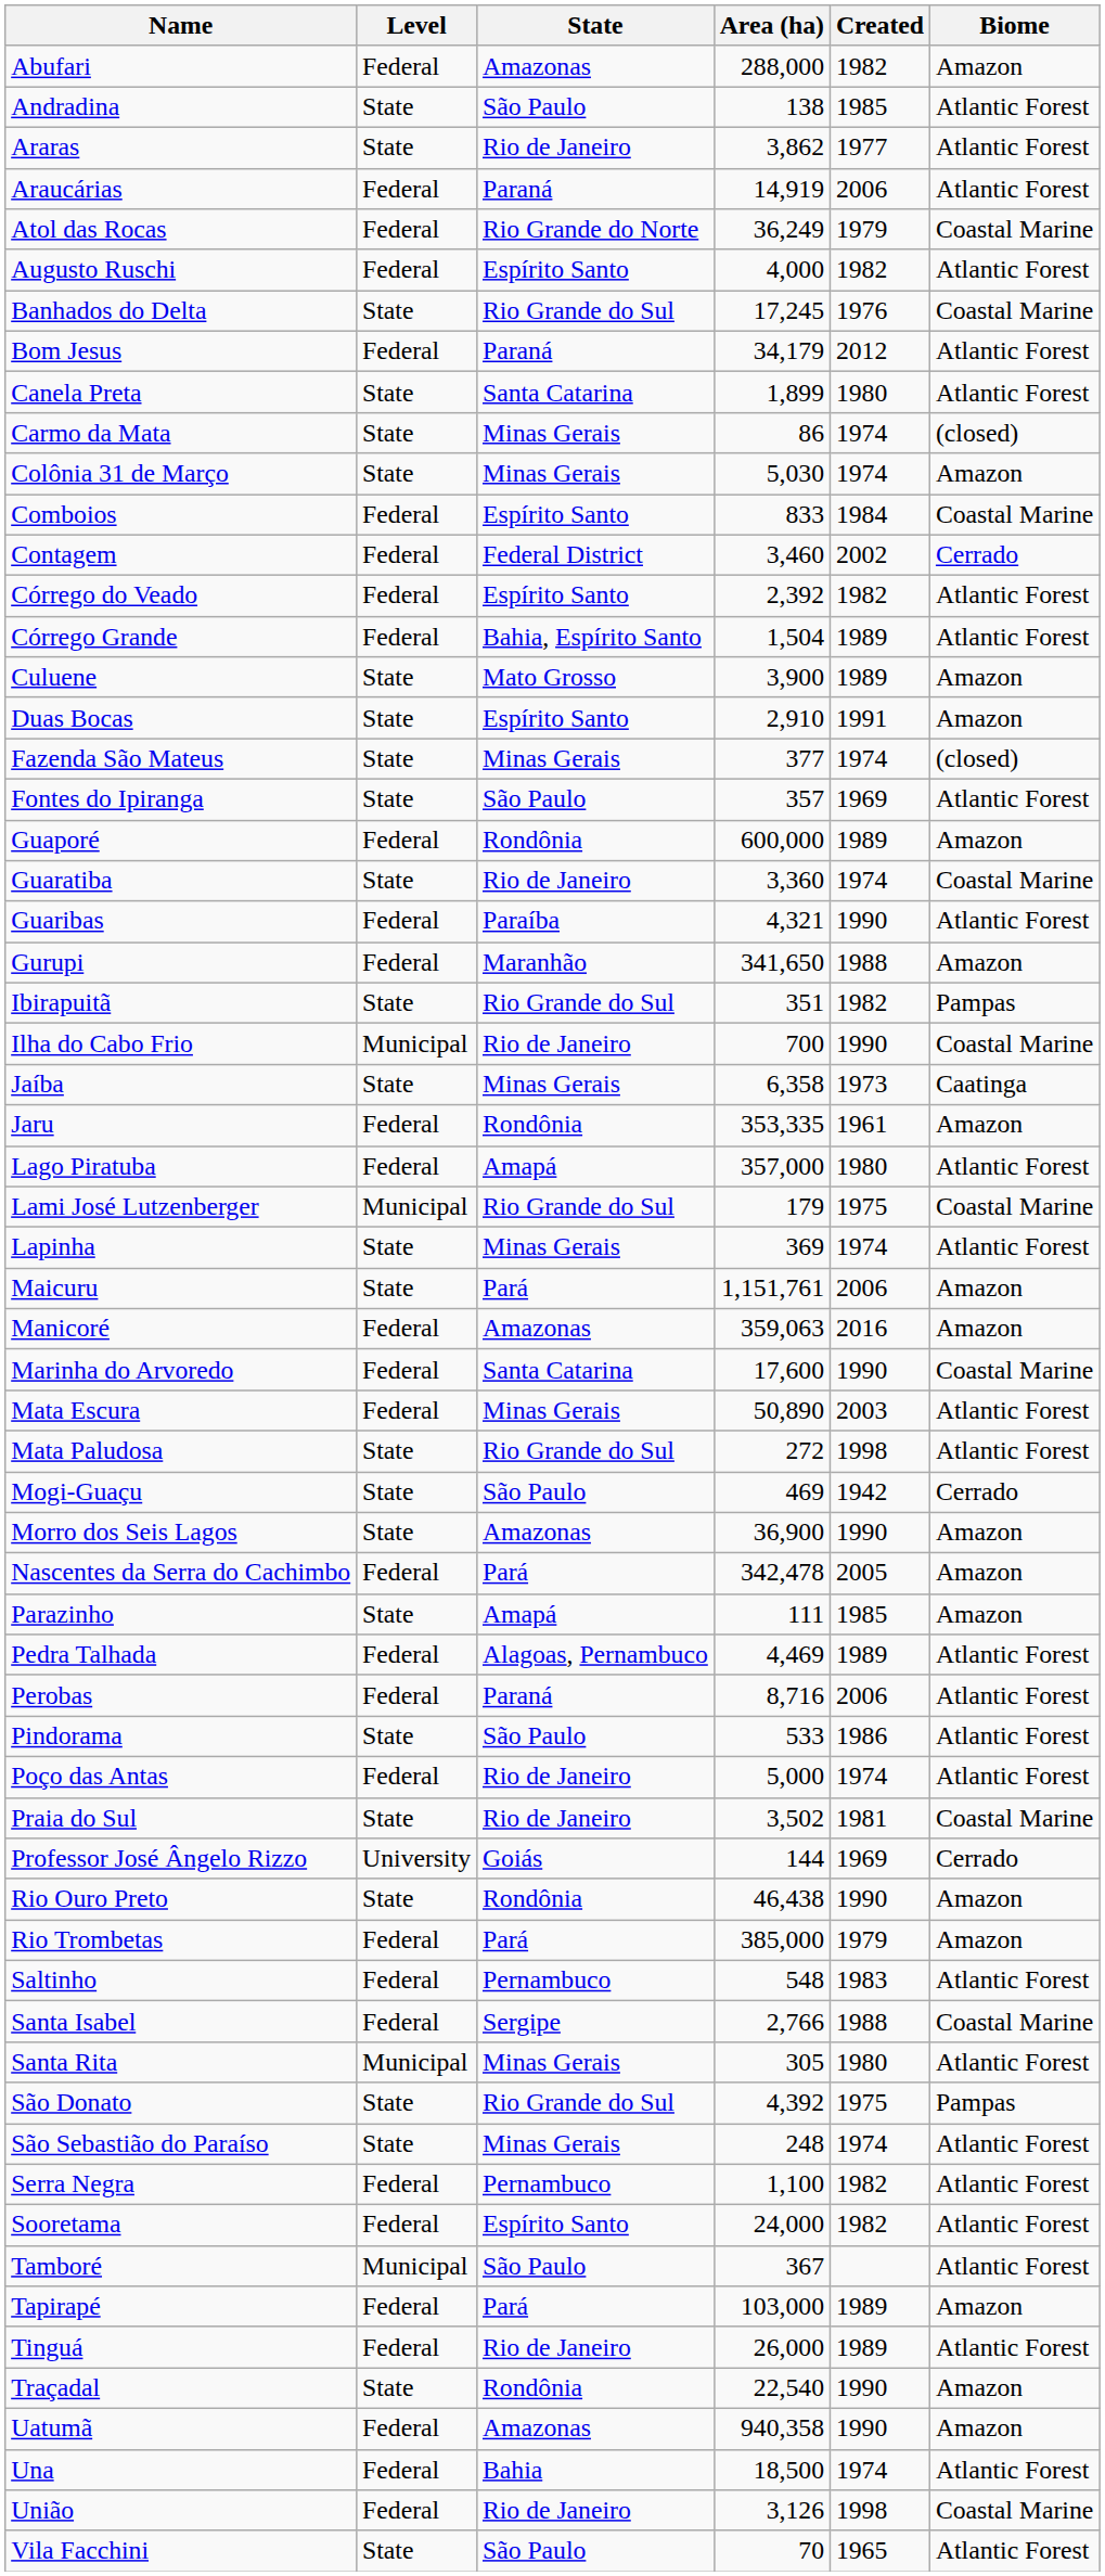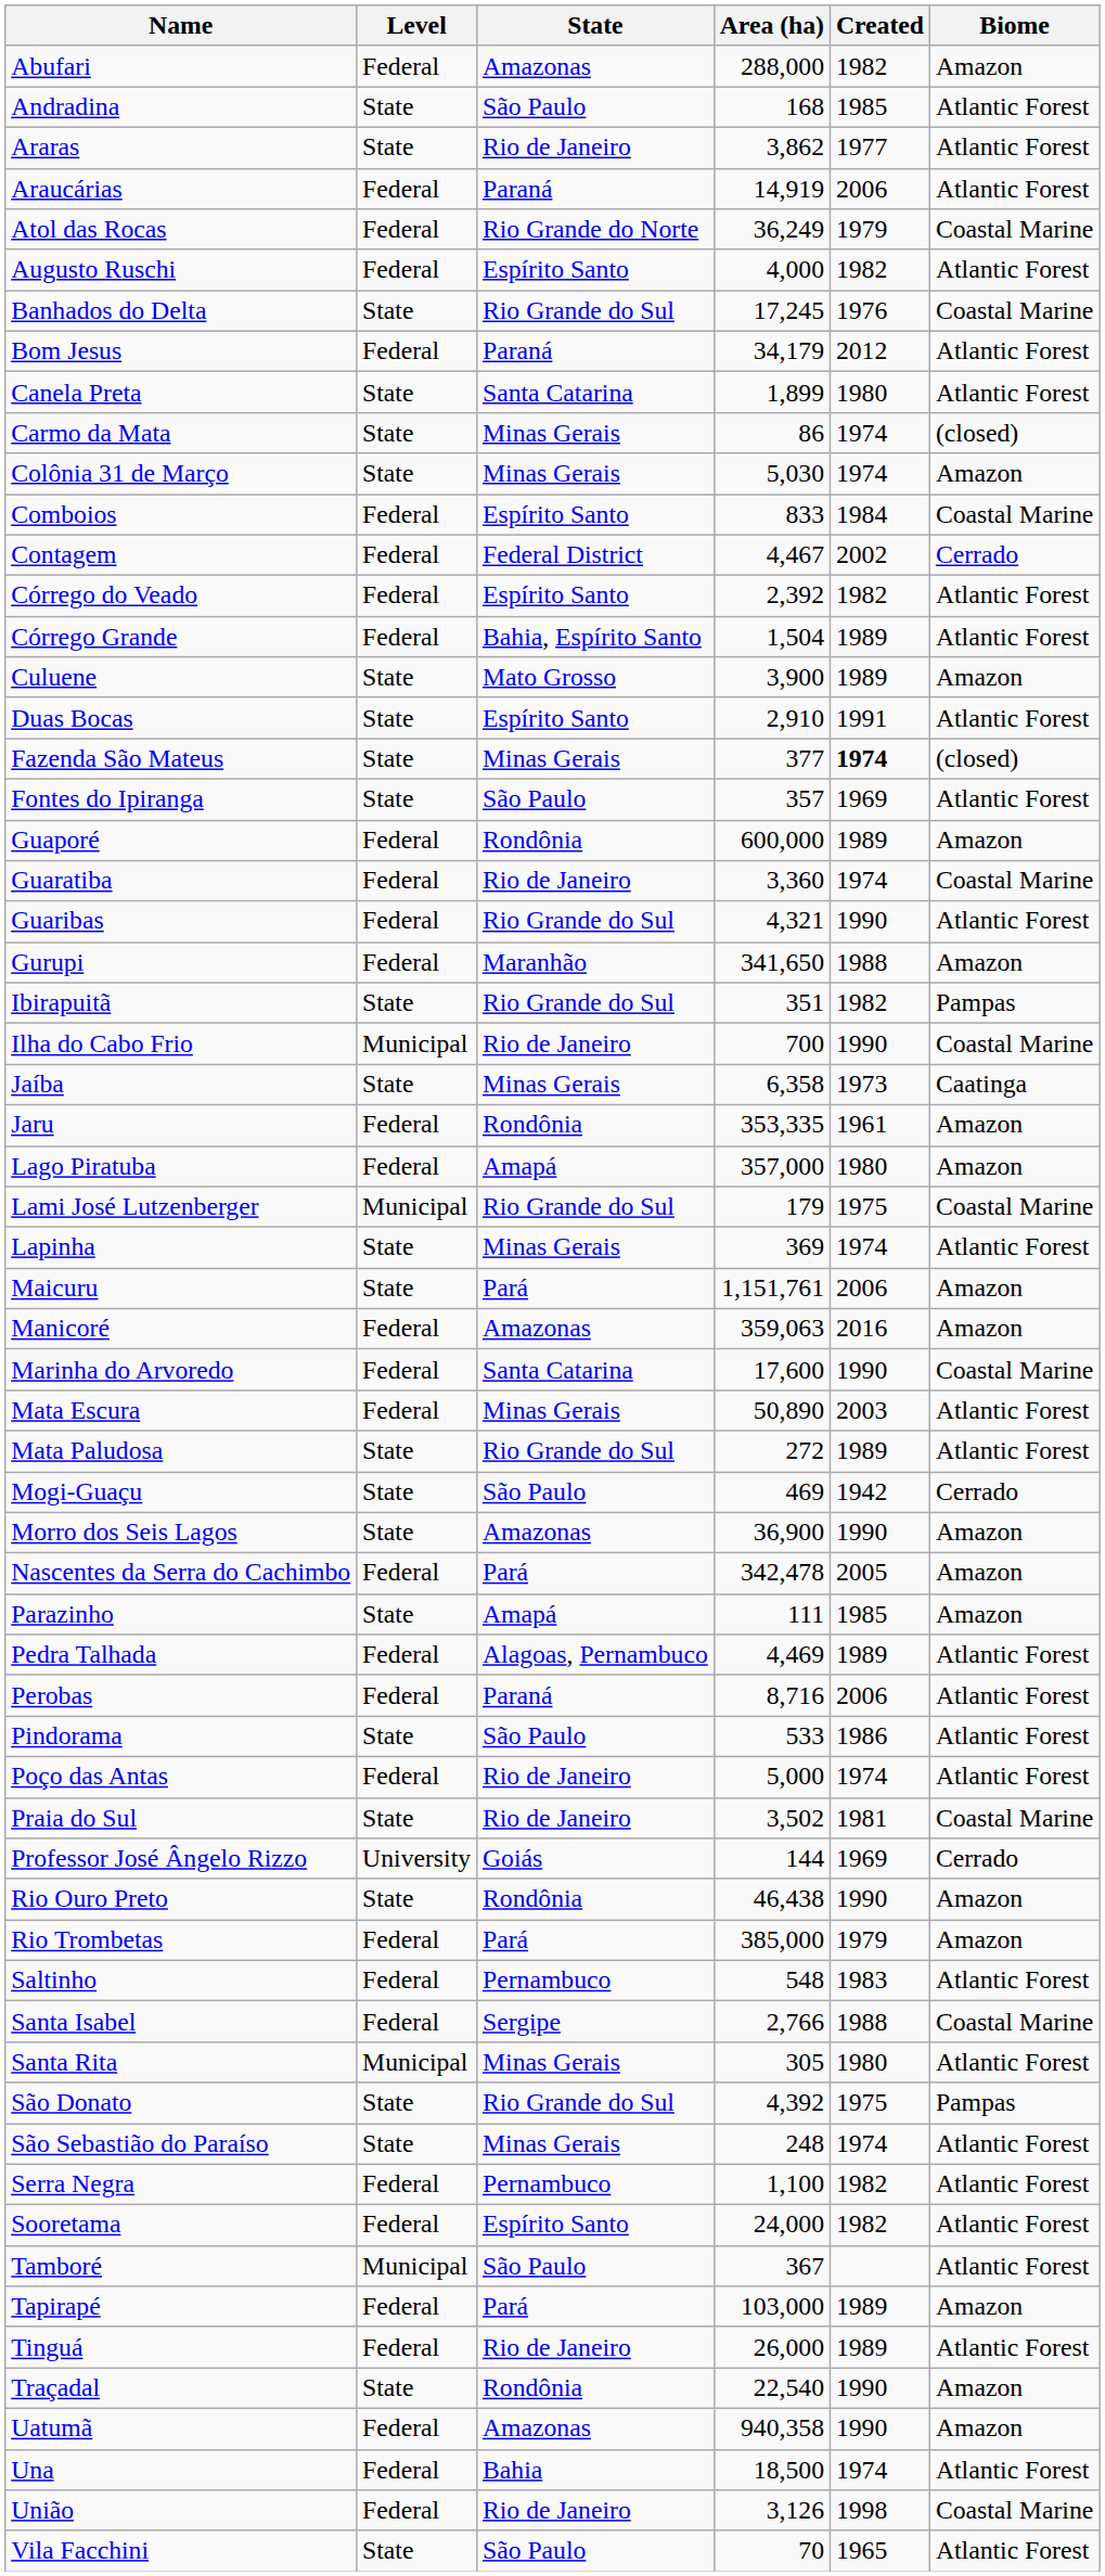Andradina | Area (ha): 138 -> 168
Contagem | Area (ha): 3,460 -> 4,467
Duas Bocas | Biome: Amazon -> Atlantic Forest
Fazenda São Mateus | Created: normal -> bold
Guaratiba | Level: State -> Federal
Guaribas | State: Paraíba -> Rio Grande do Sul
Lago Piratuba | Biome: Atlantic Forest -> Amazon
Mata Paludosa | Created: 1998 -> 1989
